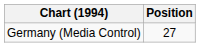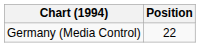Germany (Media Control) | Position: 27 -> 22
